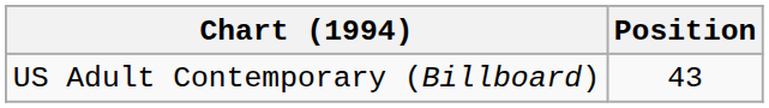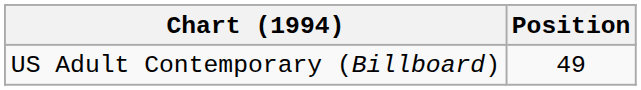US Adult Contemporary (Billboard) | Position: 43 -> 49
